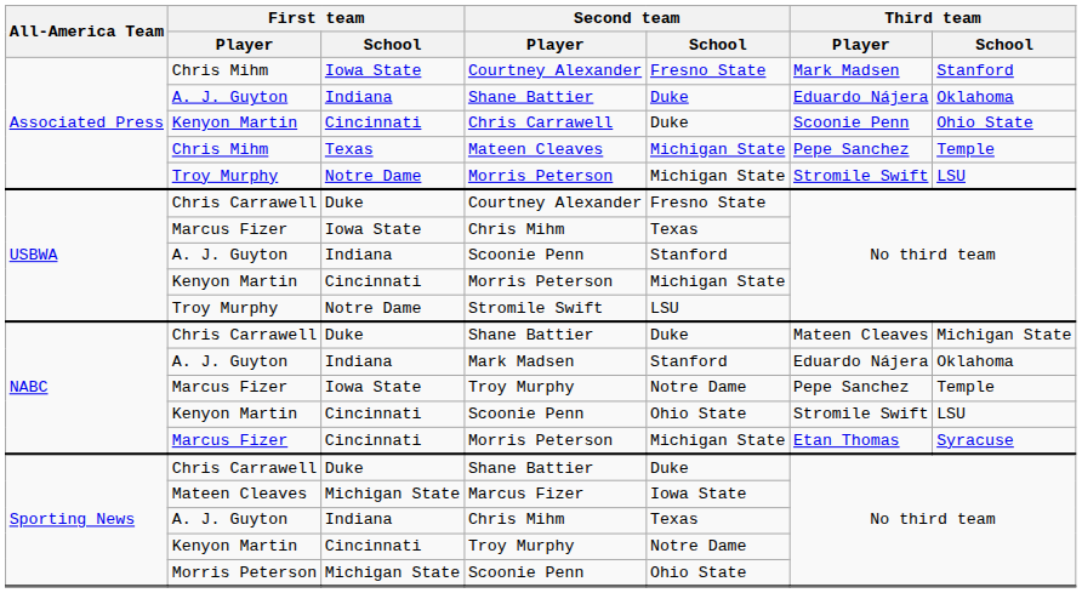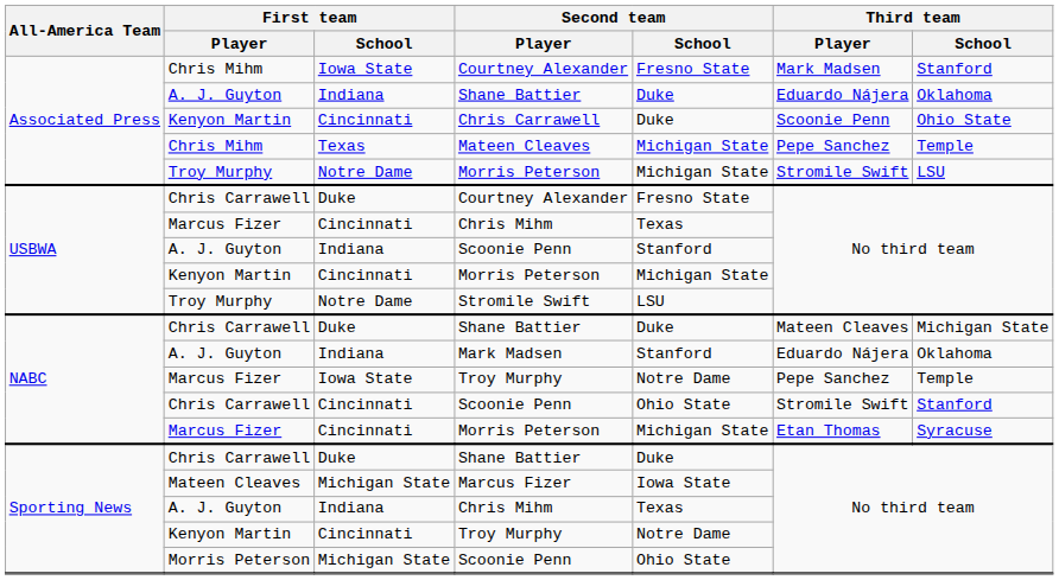USBWA / Chris Mihm | First team / School: Iowa State -> Cincinnati
NABC / Scoonie Penn | First team / Player: Kenyon Martin -> Chris Carrawell
NABC / Scoonie Penn | Third team / School: LSU -> Stanford
